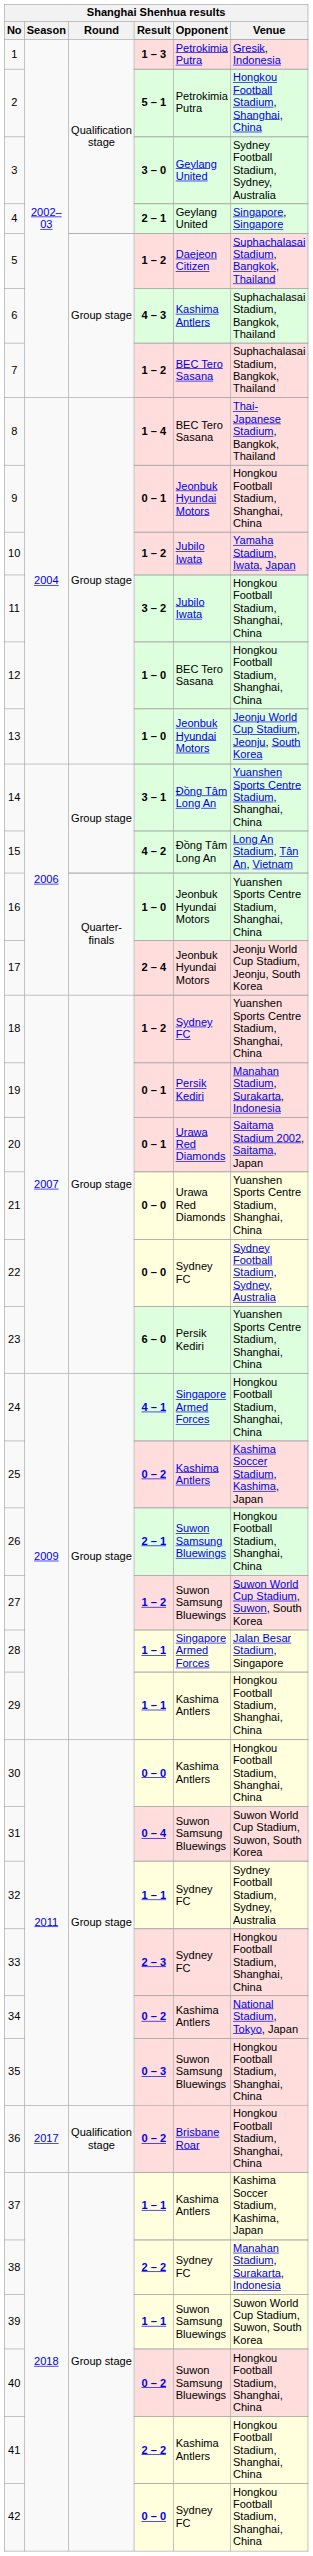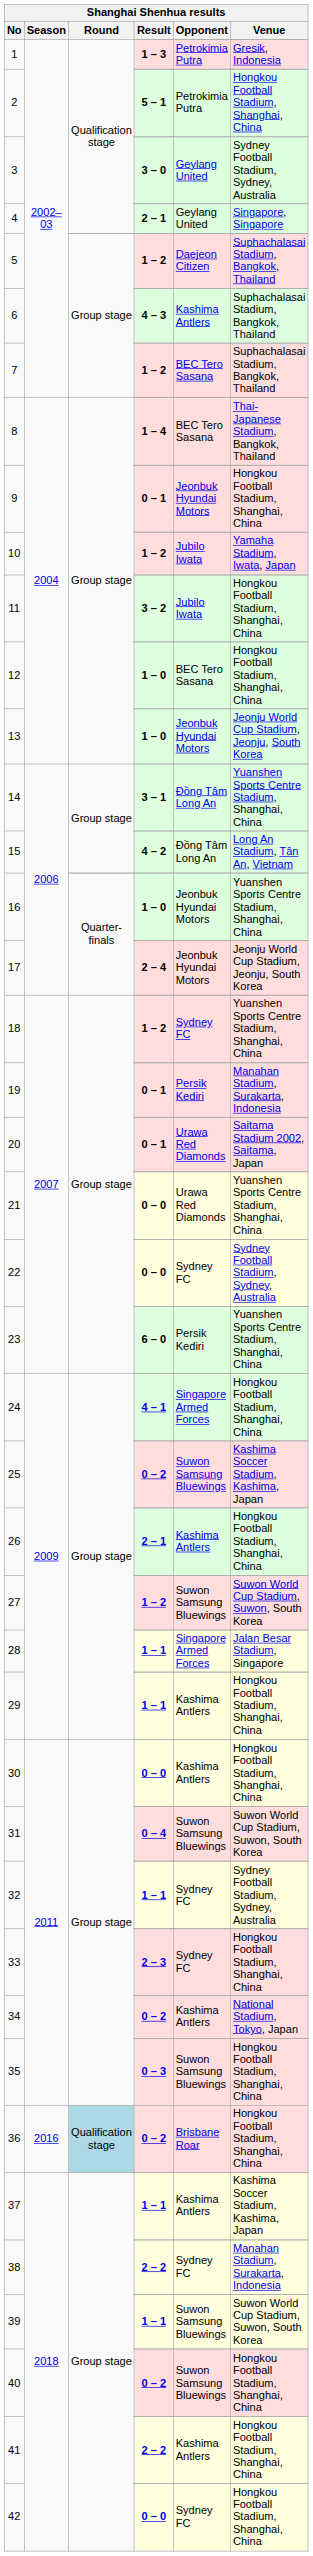25 / 0 – 2 | Opponent: Kashima Antlers -> Suwon Samsung Bluewings
26 / 2 – 1 | Opponent: Suwon Samsung Bluewings -> Kashima Antlers
36 | Season: 2017 -> 2016
36 | Round: no background -> lightblue background
